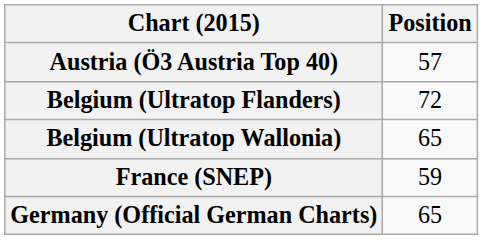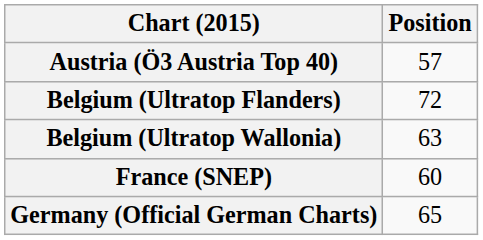Belgium (Ultratop Wallonia) | Position: 65 -> 63
France (SNEP) | Position: 59 -> 60
